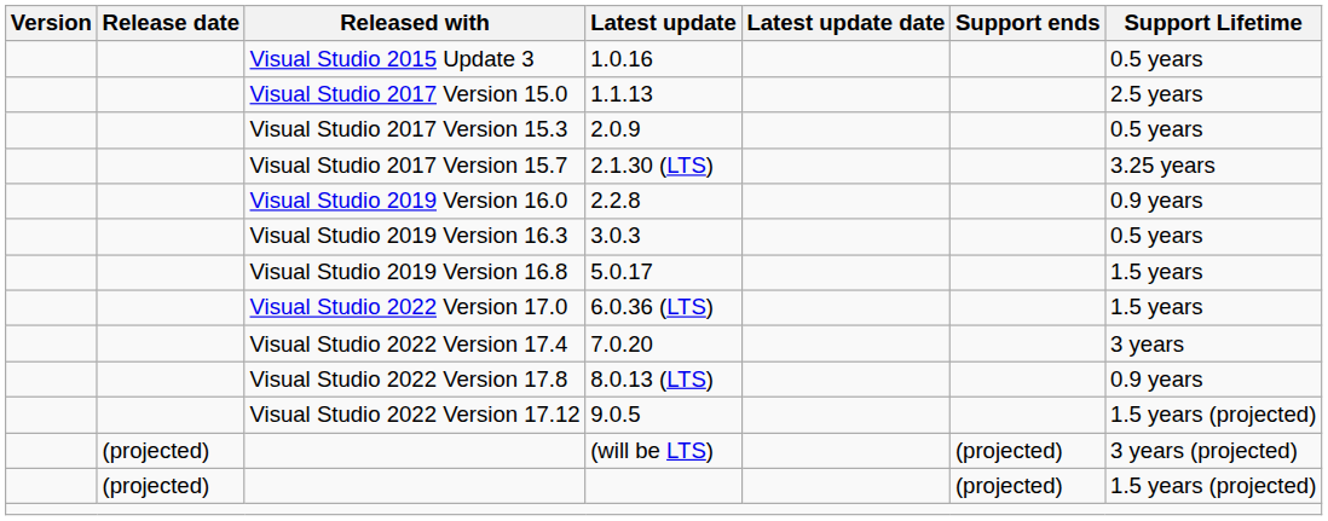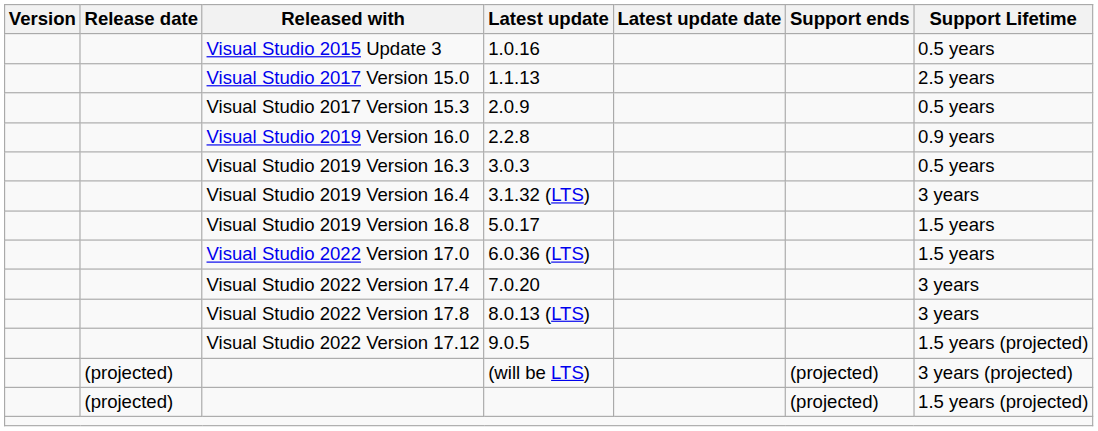- row: Visual Studio 2017 Version 15.7 | 2.1.30 (LTS) | 3.25 years
+ row: Visual Studio 2019 Version 16.4 | 3.1.32 (LTS) | 3 years
8.0.13 (LTS) | Support Lifetime: 0.9 years -> 3 years
